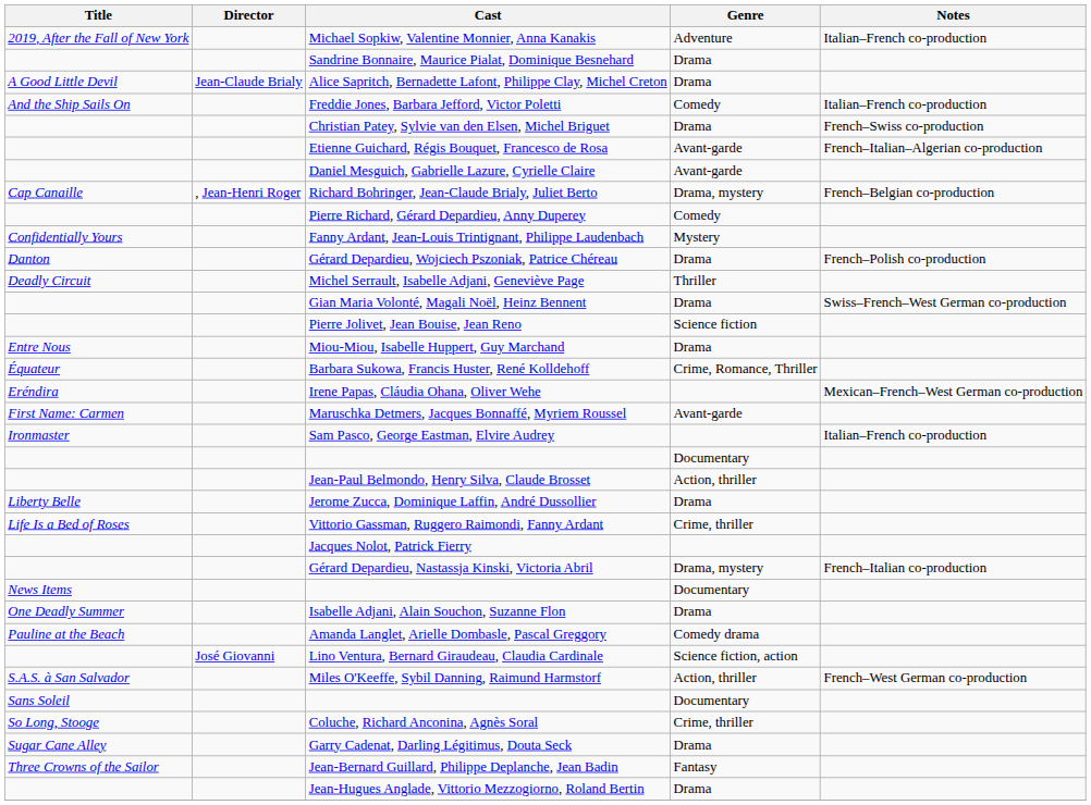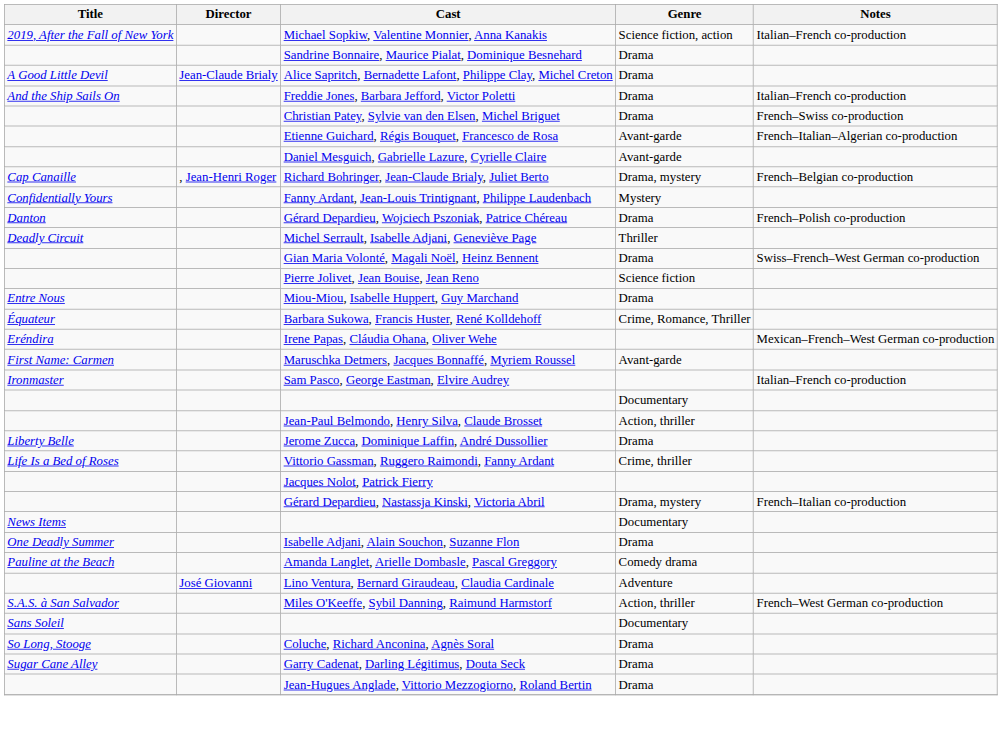Michael Sopkiw, Valentine Monnier, Anna Kanakis | Genre: Adventure -> Science fiction, action
Freddie Jones, Barbara Jefford, Victor Poletti | Genre: Comedy -> Drama
- row: Pierre Richard, Gérard Depardieu, Anny Duperey | Comedy
Lino Ventura, Bernard Giraudeau, Claudia Cardinale | Genre: Science fiction, action -> Adventure
Coluche, Richard Anconina, Agnès Soral | Genre: Crime, thriller -> Drama
- row: Three Crowns of the Sailor | Jean-Bernard Guillard, Philippe Deplanche, Jean Badin | Fantasy
